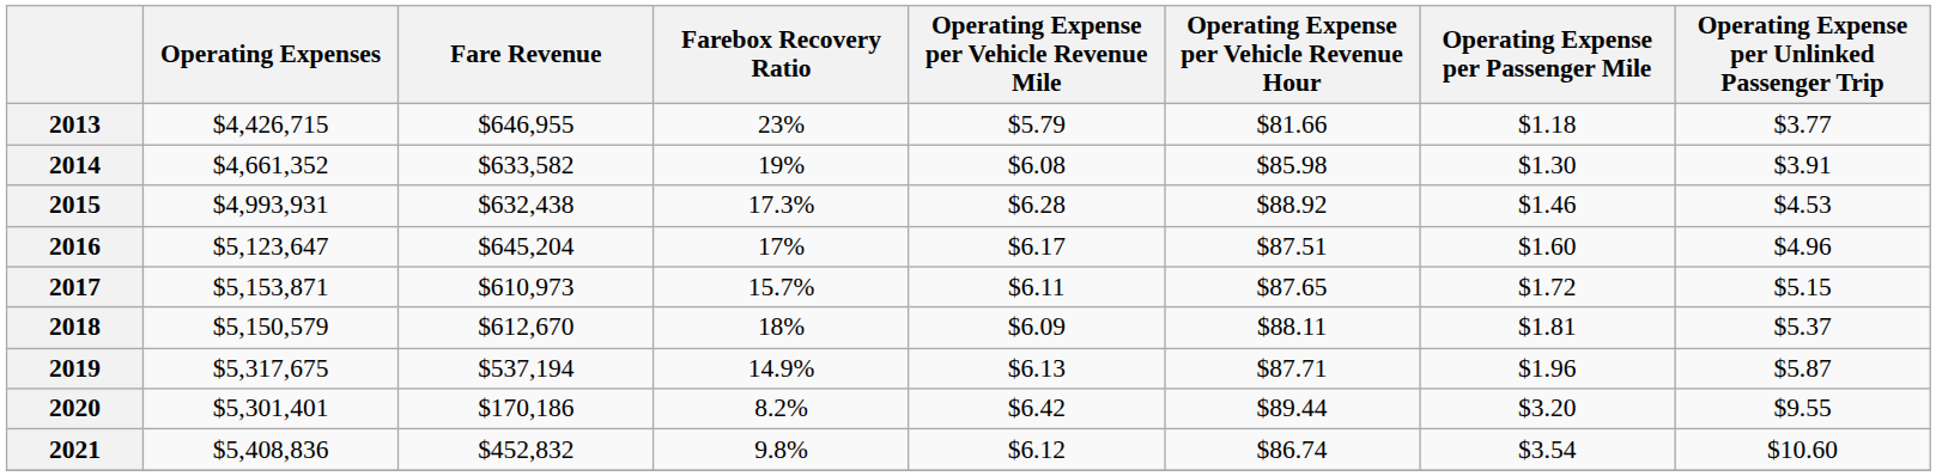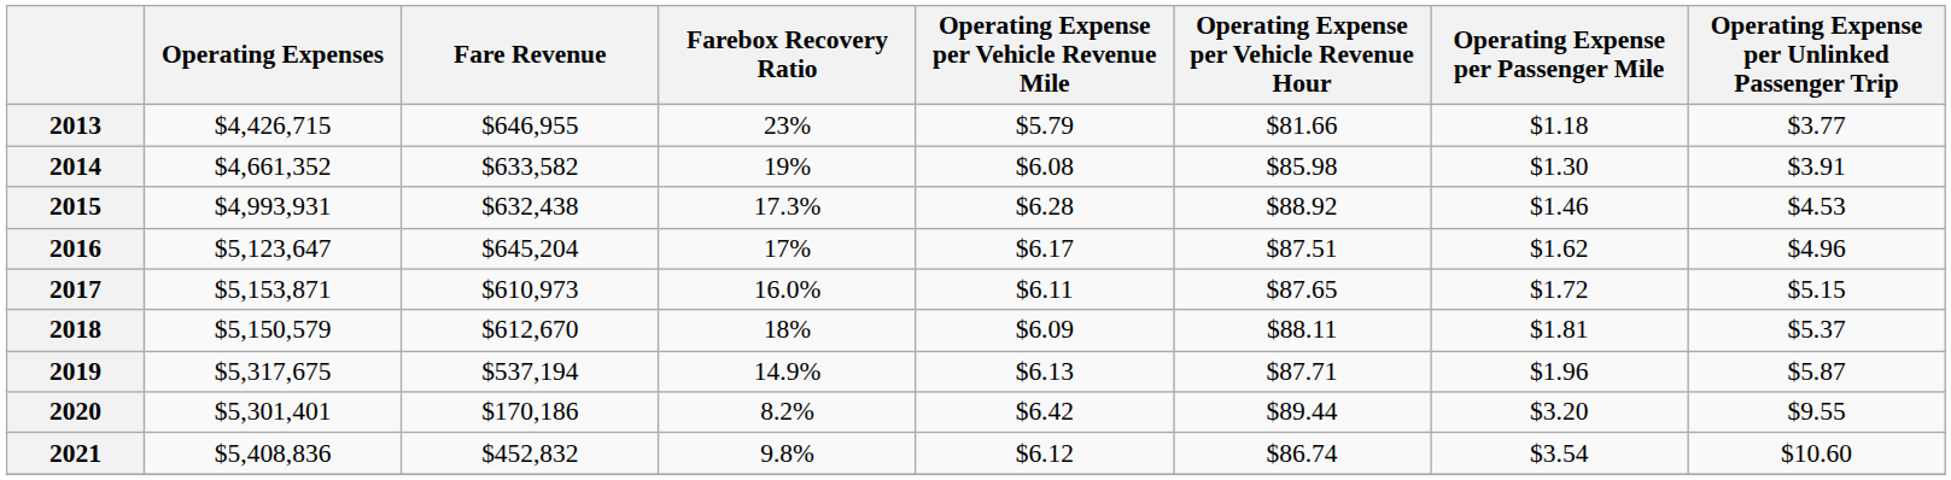2016 | Operating Expense per Passenger Mile: $1.60 -> $1.62
2017 | Farebox Recovery Ratio: 15.7% -> 16.0%
